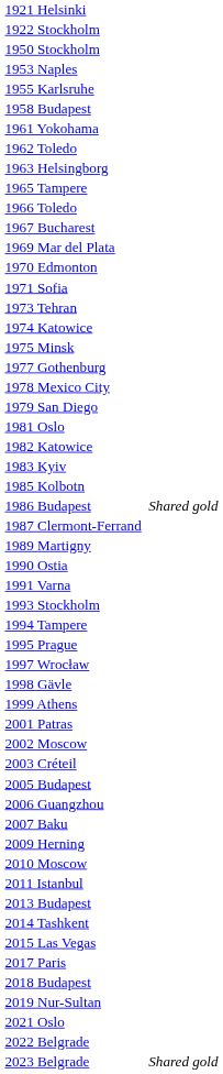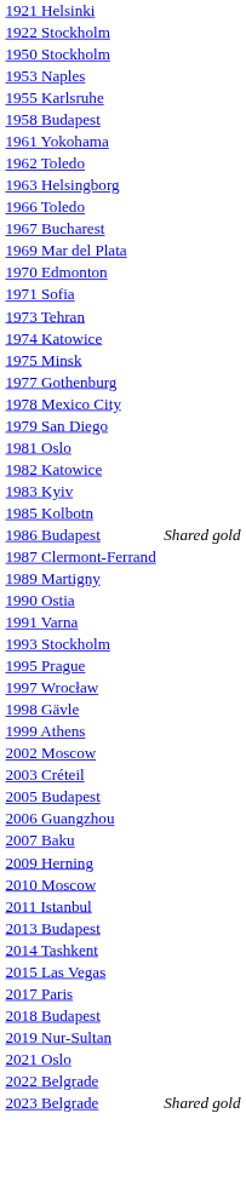- row: 1965 Tampere
- row: 1994 Tampere
- row: 2001 Patras
